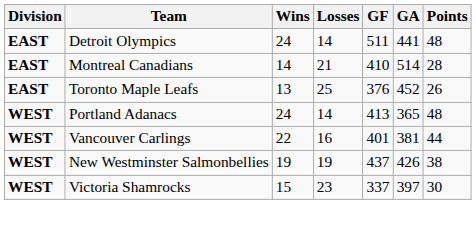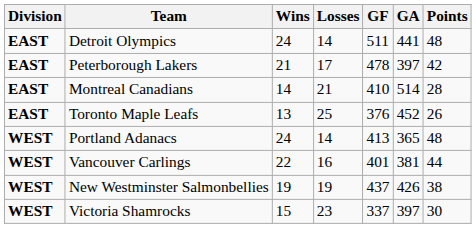+ row: EAST | Peterborough Lakers | 21 | 17 | 478 | 397 | 42
